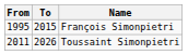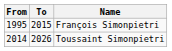Toussaint Simonpietri | From: 2011 -> 2014
